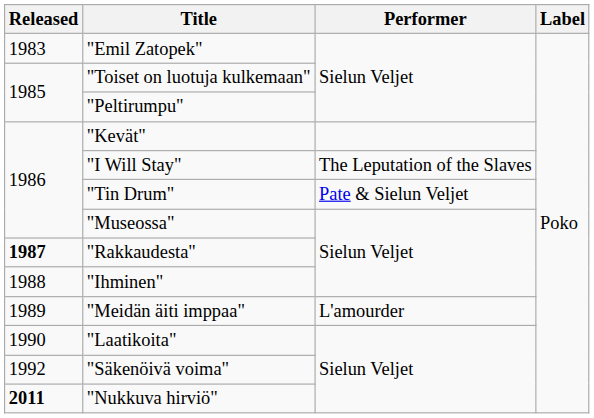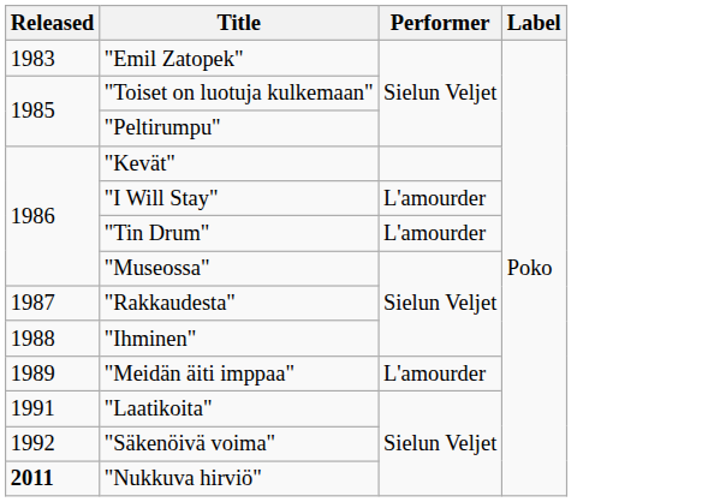"I Will Stay" | Performer: The Leputation of the Slaves -> L'amourder
"Tin Drum" | Performer: Pate & Sielun Veljet -> L'amourder
"Rakkaudesta" | Released: bold -> normal
"Laatikoita" | Released: 1990 -> 1991
